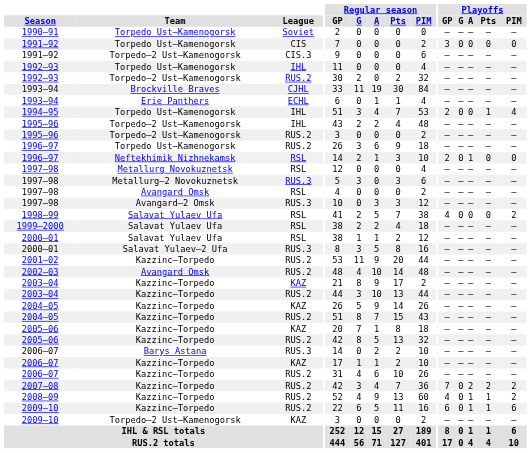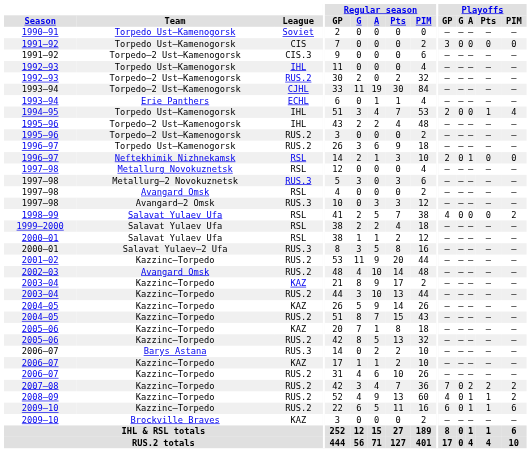1993–94 / CJHL | Team: Brockville Braves -> Torpedo–2 Ust–Kamenogorsk
2009–10 / KAZ | Team: Torpedo–2 Ust–Kamenogorsk -> Brockville Braves
